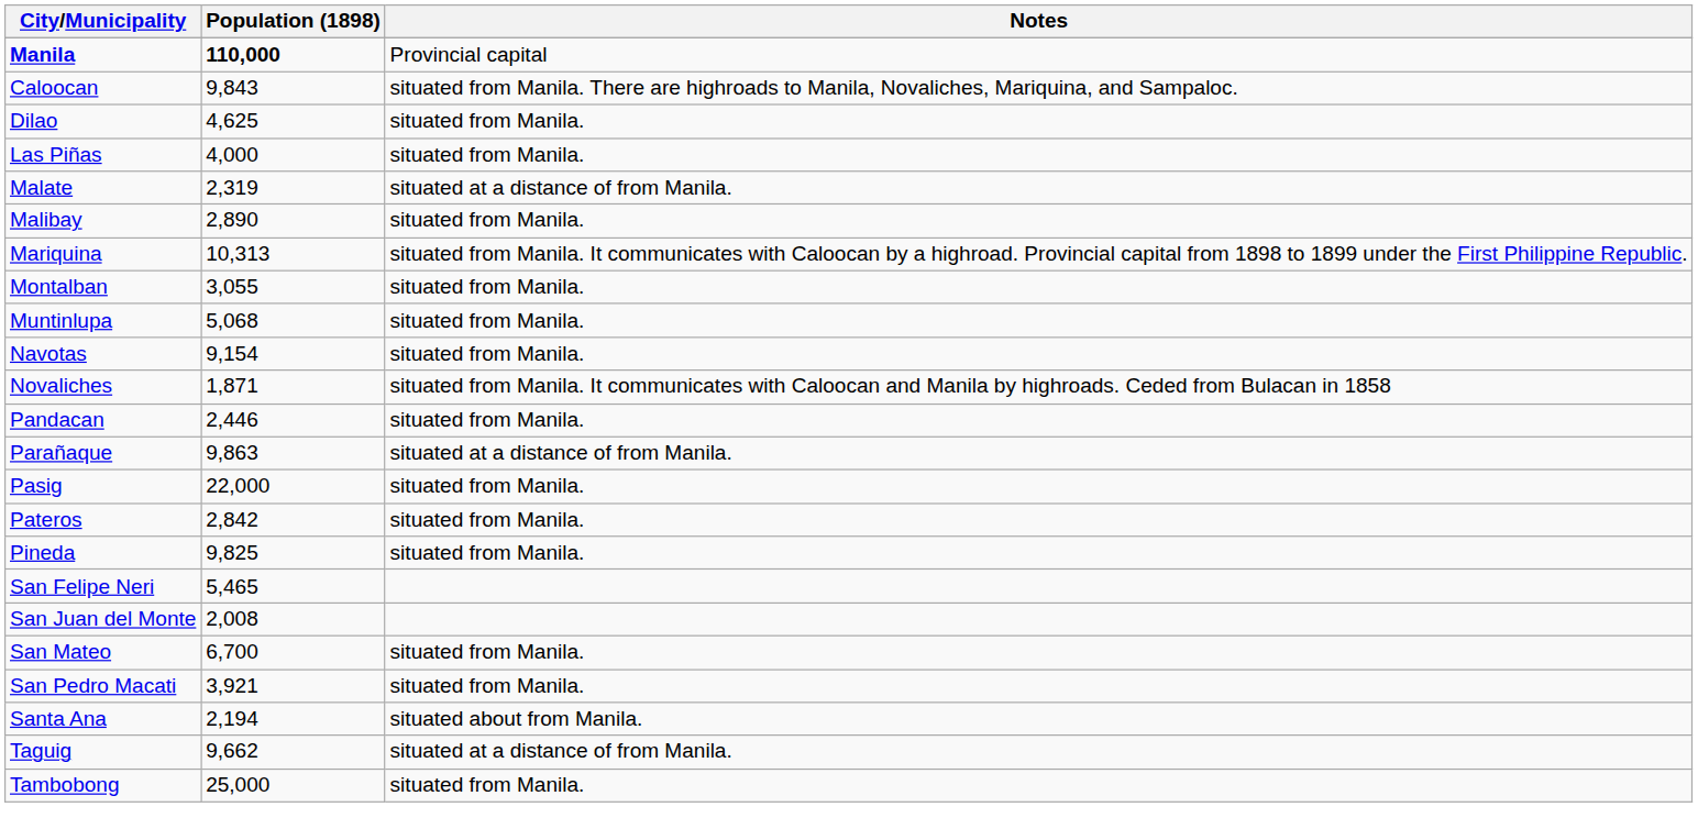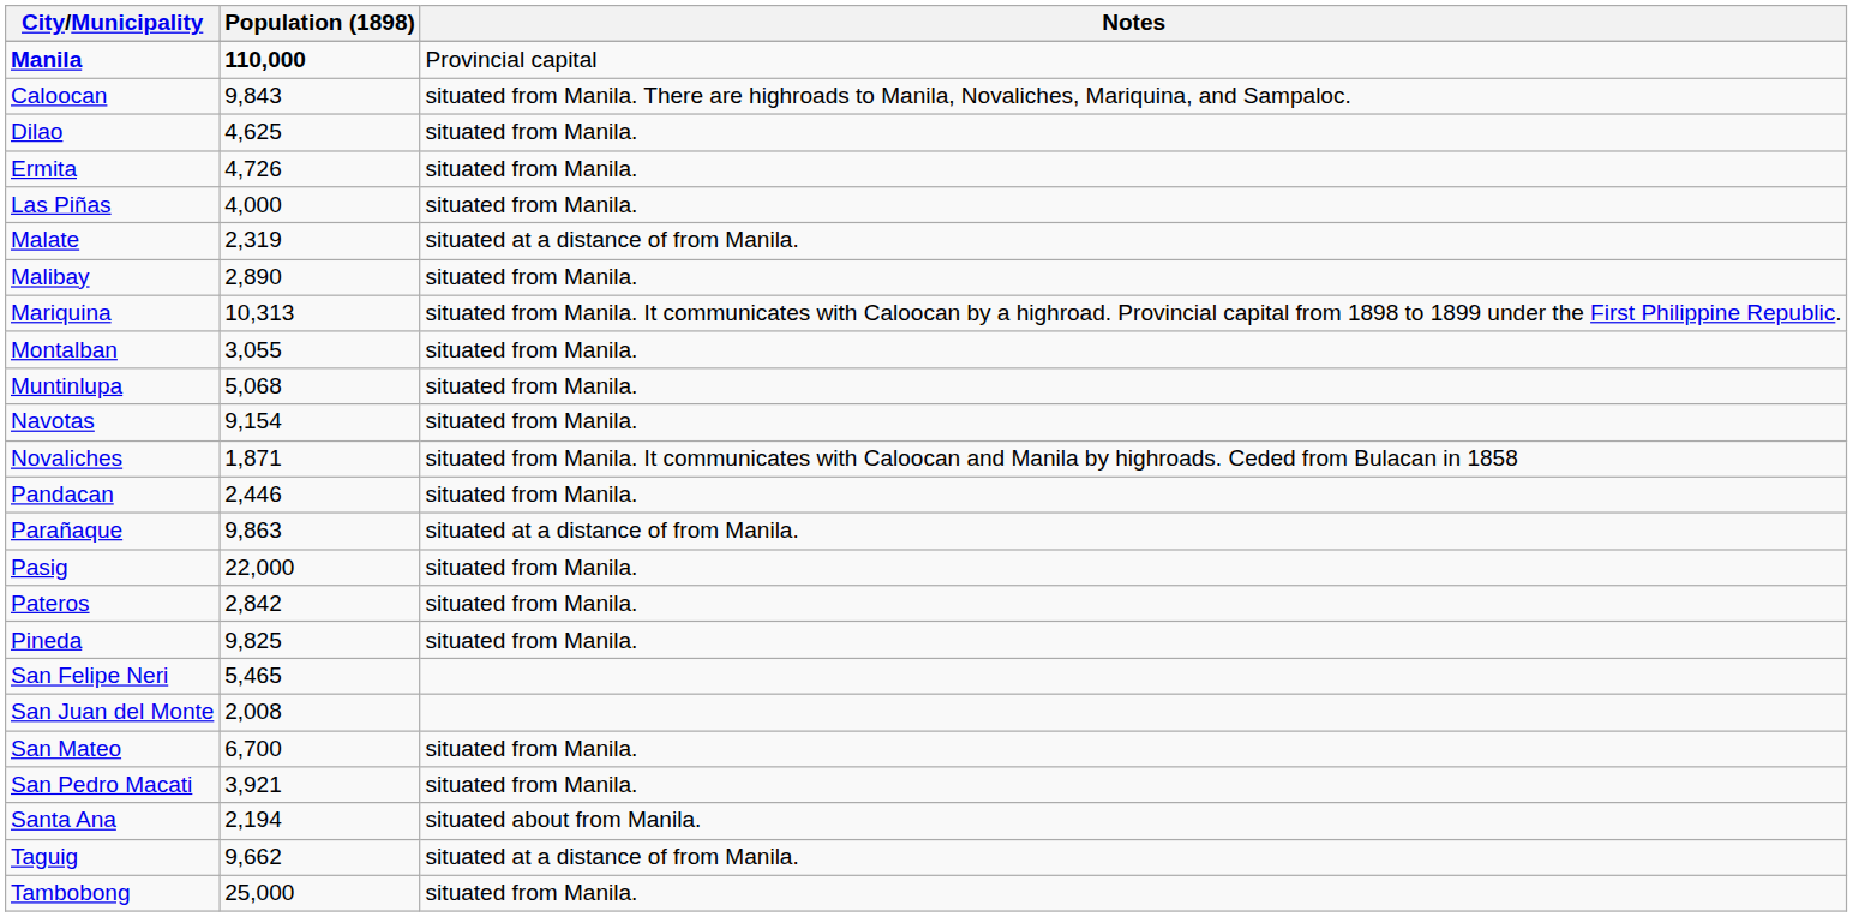+ row: Ermita | 4,726 | situated from Manila.
